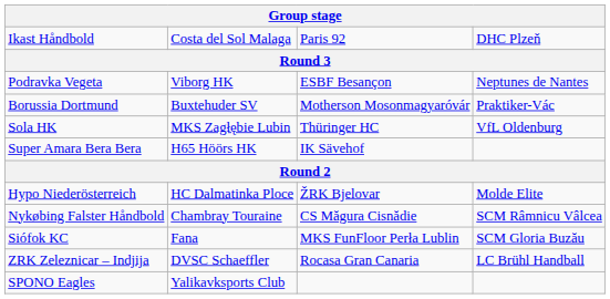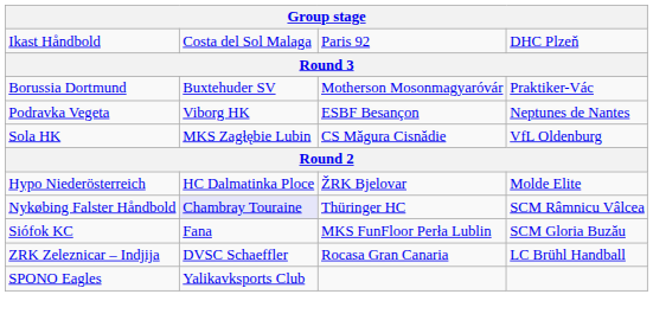rows swapped: Podravka Vegeta <-> Borussia Dortmund
Sola HK | column 3: Thüringer HC -> CS Măgura Cisnădie
- row: Super Amara Bera Bera | H65 Höörs HK | IK Sävehof
Nykøbing Falster Håndbold | column 2: no background -> lavender background
Nykøbing Falster Håndbold | column 3: CS Măgura Cisnădie -> Thüringer HC
